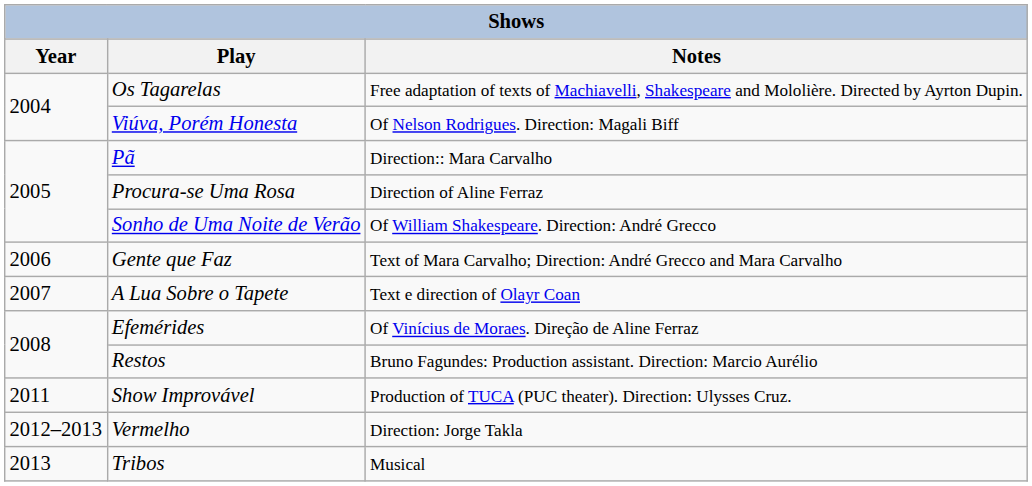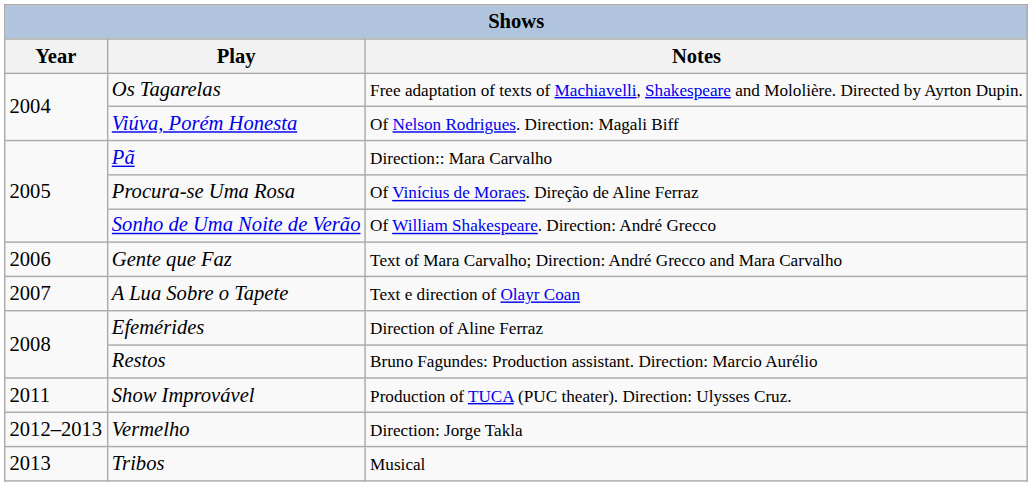Procura-se Uma Rosa | Notes: Direction of Aline Ferraz -> Of Vinícius de Moraes. Direção de Aline Ferraz
Efemérides | Notes: Of Vinícius de Moraes. Direção de Aline Ferraz -> Direction of Aline Ferraz
